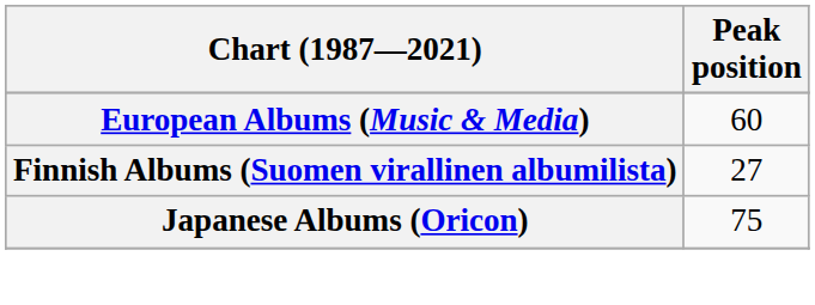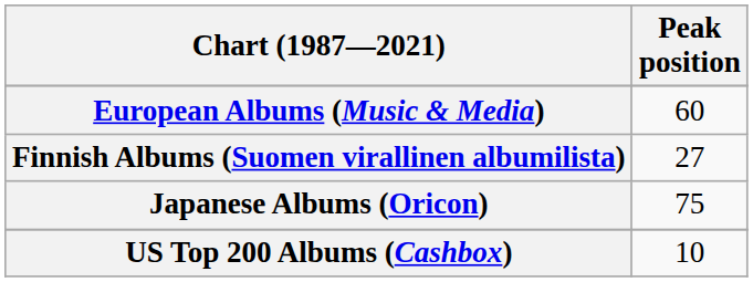+ row: US Top 200 Albums (Cashbox) | 10
